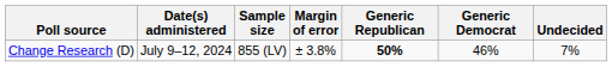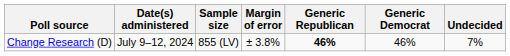Change Research (D) | Generic Republican: 50% -> 46%
